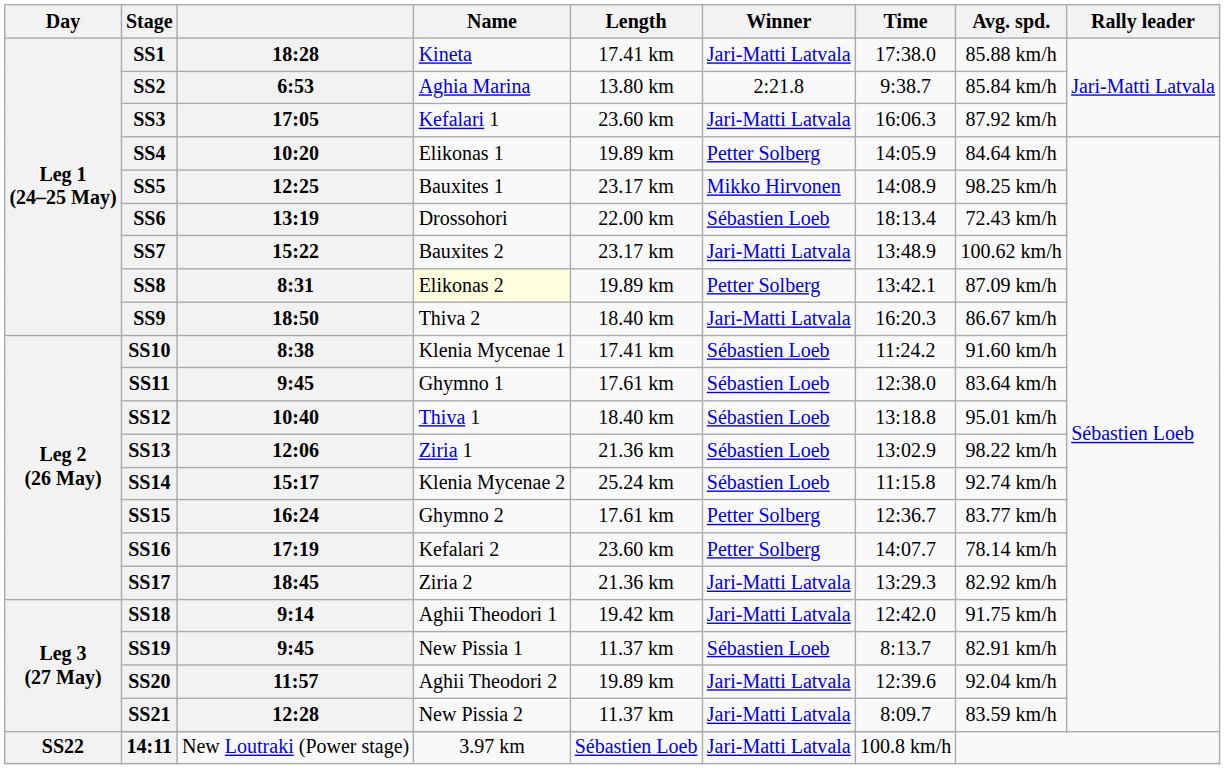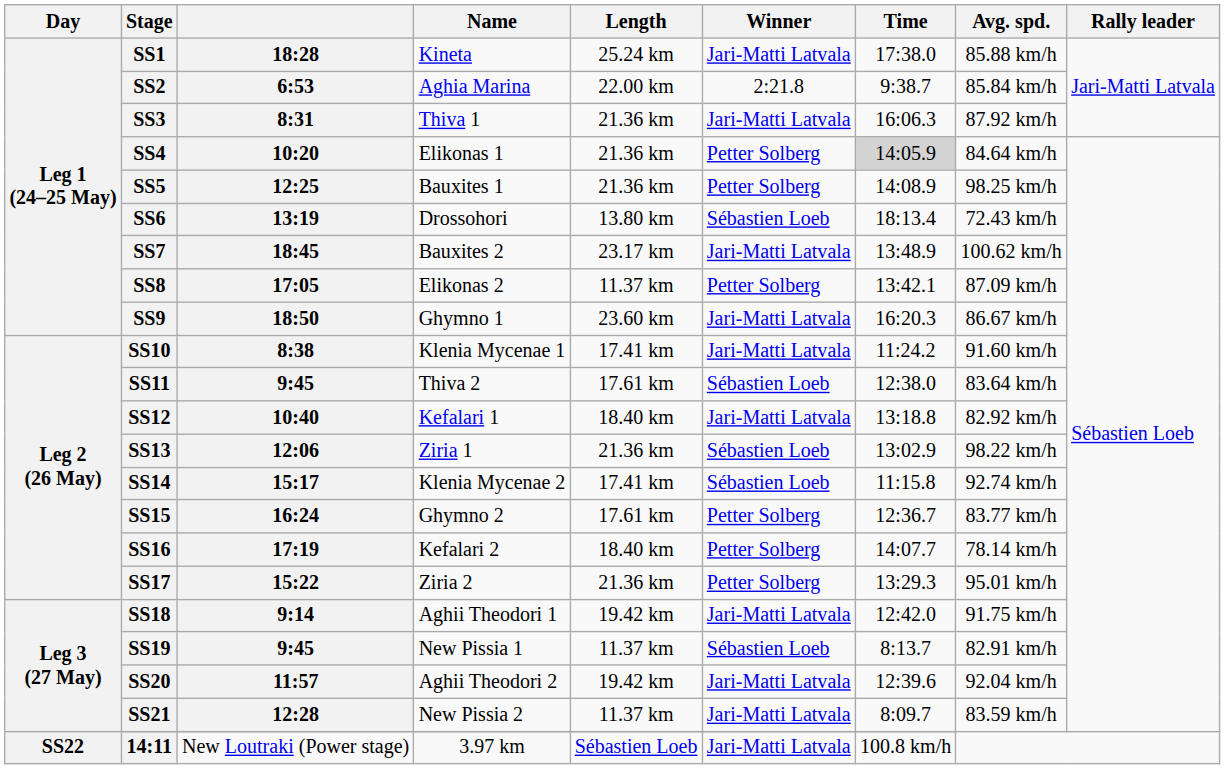SS1 | Length: 17.41 km -> 25.24 km
SS2 | Length: 13.80 km -> 22.00 km
SS3 | column 3: 17:05 -> 8:31
SS3 | Name: Kefalari 1 -> Thiva 1
SS3 | Length: 23.60 km -> 21.36 km
SS4 | Length: 19.89 km -> 21.36 km
SS4 | Time: no background -> lightgrey background
SS5 | Length: 23.17 km -> 21.36 km
SS5 | Winner: Mikko Hirvonen -> Petter Solberg
SS6 | Length: 22.00 km -> 13.80 km
SS7 | column 3: 15:22 -> 18:45
SS8 | column 3: 8:31 -> 17:05
SS8 | Name: lightyellow background -> no background
SS8 | Length: 19.89 km -> 11.37 km
SS9 | Name: Thiva 2 -> Ghymno 1
SS9 | Length: 18.40 km -> 23.60 km
SS10 | Winner: Sébastien Loeb -> Jari-Matti Latvala
SS11 | Name: Ghymno 1 -> Thiva 2
SS12 | Name: Thiva 1 -> Kefalari 1
SS12 | Winner: Sébastien Loeb -> Jari-Matti Latvala
SS12 | Avg. spd.: 95.01 km/h -> 82.92 km/h
SS14 | Length: 25.24 km -> 17.41 km
SS16 | Length: 23.60 km -> 18.40 km
SS17 | column 3: 18:45 -> 15:22
SS17 | Winner: Jari-Matti Latvala -> Petter Solberg
SS17 | Avg. spd.: 82.92 km/h -> 95.01 km/h
SS20 | Length: 19.89 km -> 19.42 km
